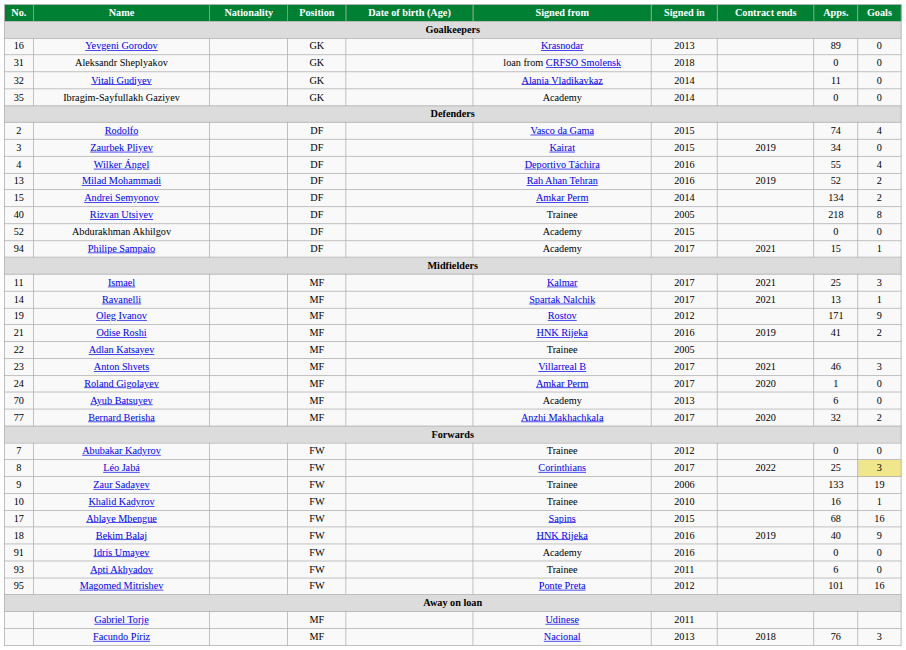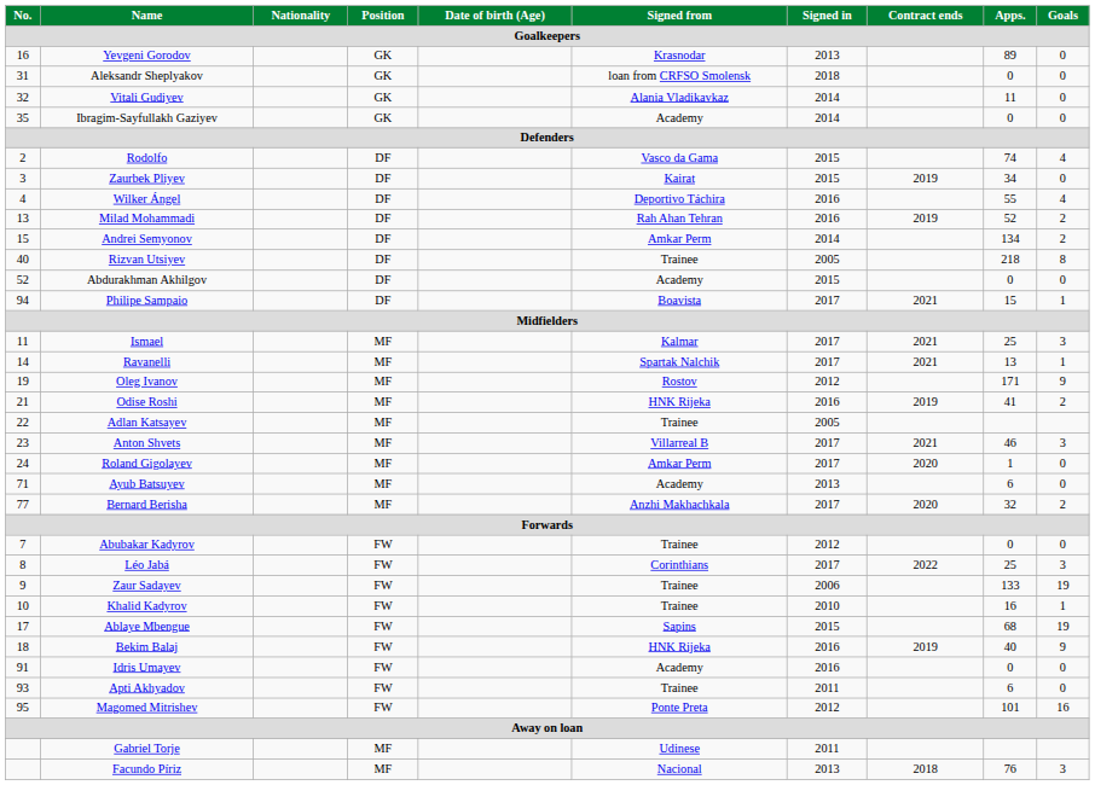Philipe Sampaio | Signed from: Academy -> Boavista
Ayub Batsuyev | No.: 70 -> 71
Léo Jabá | Goals: khaki background -> no background
Ablaye Mbengue | Goals: 16 -> 19
